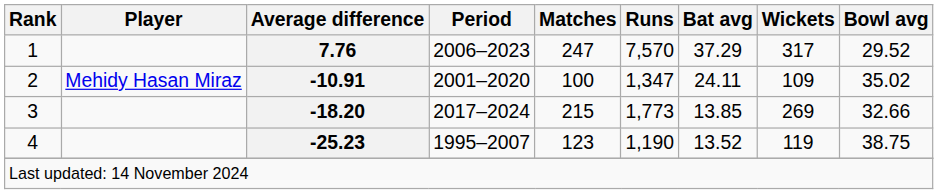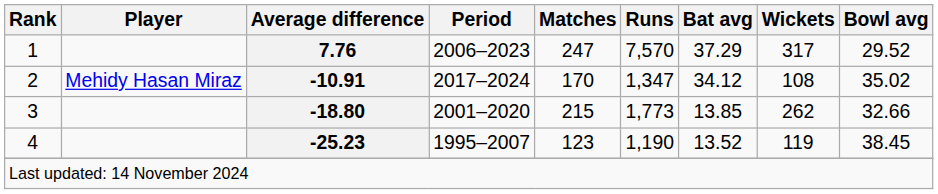2 | Period: 2001–2020 -> 2017–2024
2 | Matches: 100 -> 170
2 | Bat avg: 24.11 -> 34.12
2 | Wickets: 109 -> 108
3 | Average difference: -18.20 -> -18.80
3 | Period: 2017–2024 -> 2001–2020
3 | Wickets: 269 -> 262
4 | Bowl avg: 38.75 -> 38.45
